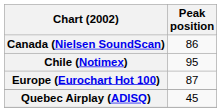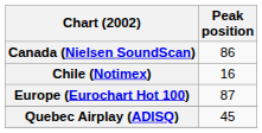Chile (Notimex) | Peak position: 95 -> 16
